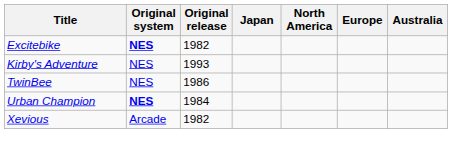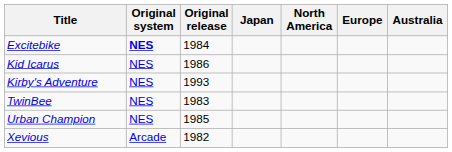Excitebike | Original release: 1982 -> 1984
+ row: Kid Icarus | NES | 1986
TwinBee | Original release: 1986 -> 1983
Urban Champion | Original system: bold -> normal
Urban Champion | Original release: 1984 -> 1985
